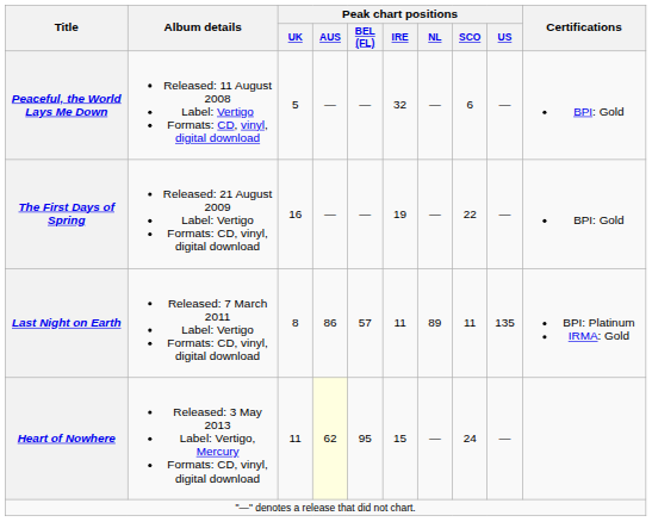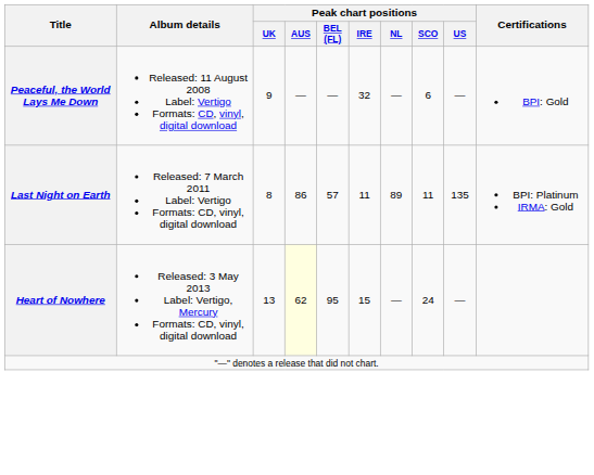Peaceful, the World Lays Me Down | Peak chart positions / UK: 5 -> 9
- row: The First Days of Spring | Released: 21 August 2009 Label: Vertigo Formats: CD, vinyl, digital download | 16 | — | — | 19 | — | 22 | — | BPI: Gold
Heart of Nowhere | Peak chart positions / UK: 11 -> 13
